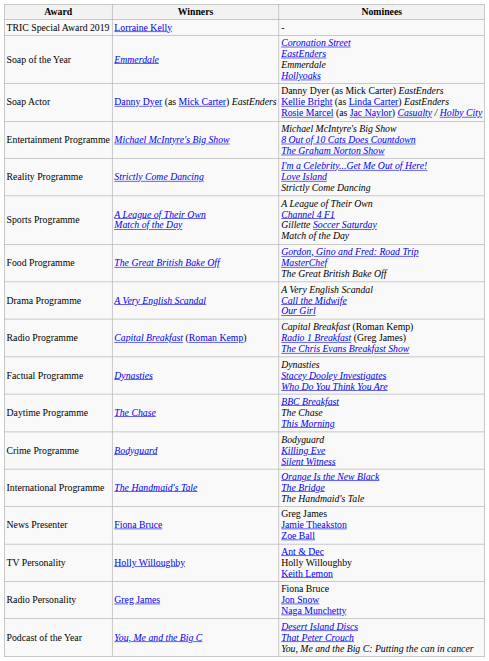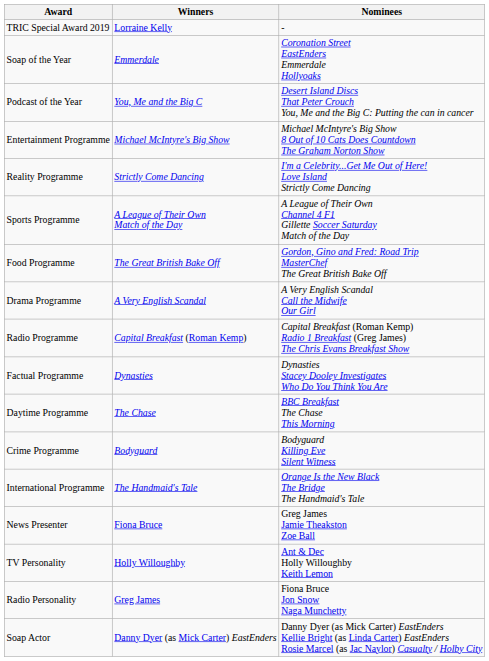rows swapped: Soap Actor <-> Podcast of the Year
